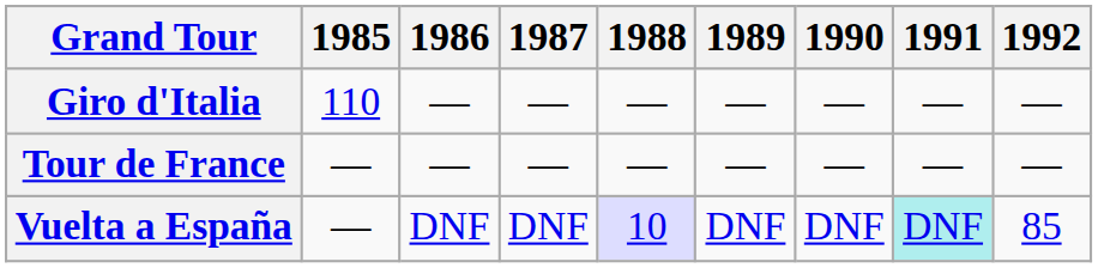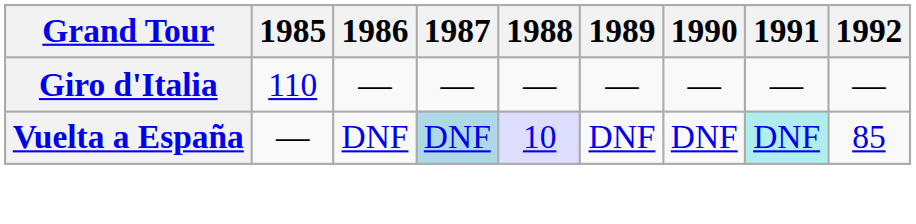- row: Tour de France | — | — | — | — | — | — | — | —
Vuelta a España | 1987: no background -> lightblue background
